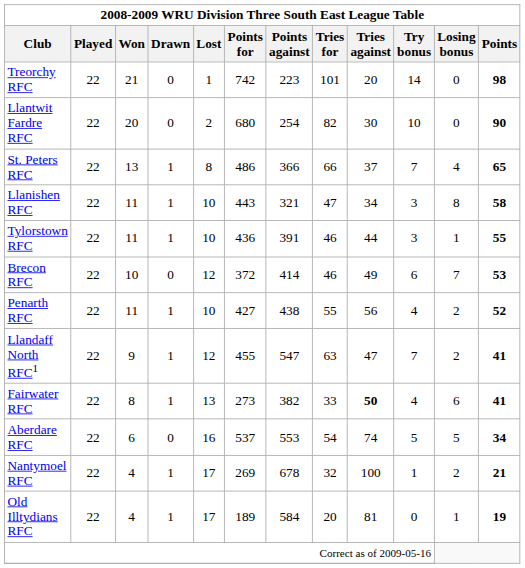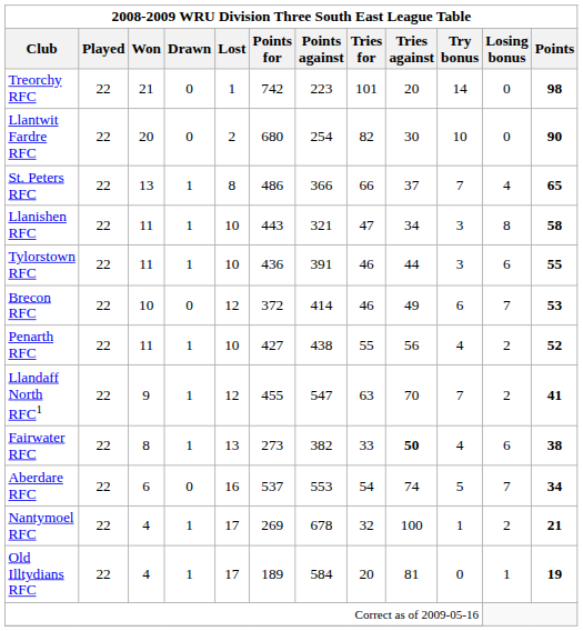Tylorstown RFC | Losing bonus: 1 -> 6
Llandaff North RFC1 | Tries against: 47 -> 70
Fairwater RFC | Points: 41 -> 38
Aberdare RFC | Losing bonus: 5 -> 7
